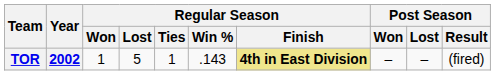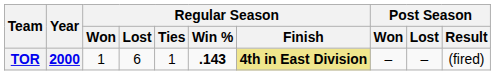TOR | Year: 2002 -> 2000
TOR | Regular Season / Lost: 5 -> 6
TOR | Regular Season / Win %: normal -> bold
